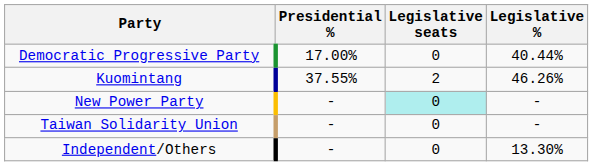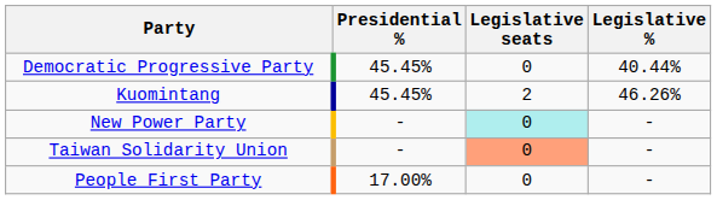Democratic Progressive Party | Presidential %: 17.00% -> 45.45%
Kuomintang | Presidential %: 37.55% -> 45.45%
Taiwan Solidarity Union | Legislative seats: no background -> lightsalmon background
+ row: People First Party | 17.00% | 0 | -
- row: Independent/Others | - | 0 | 13.30%
